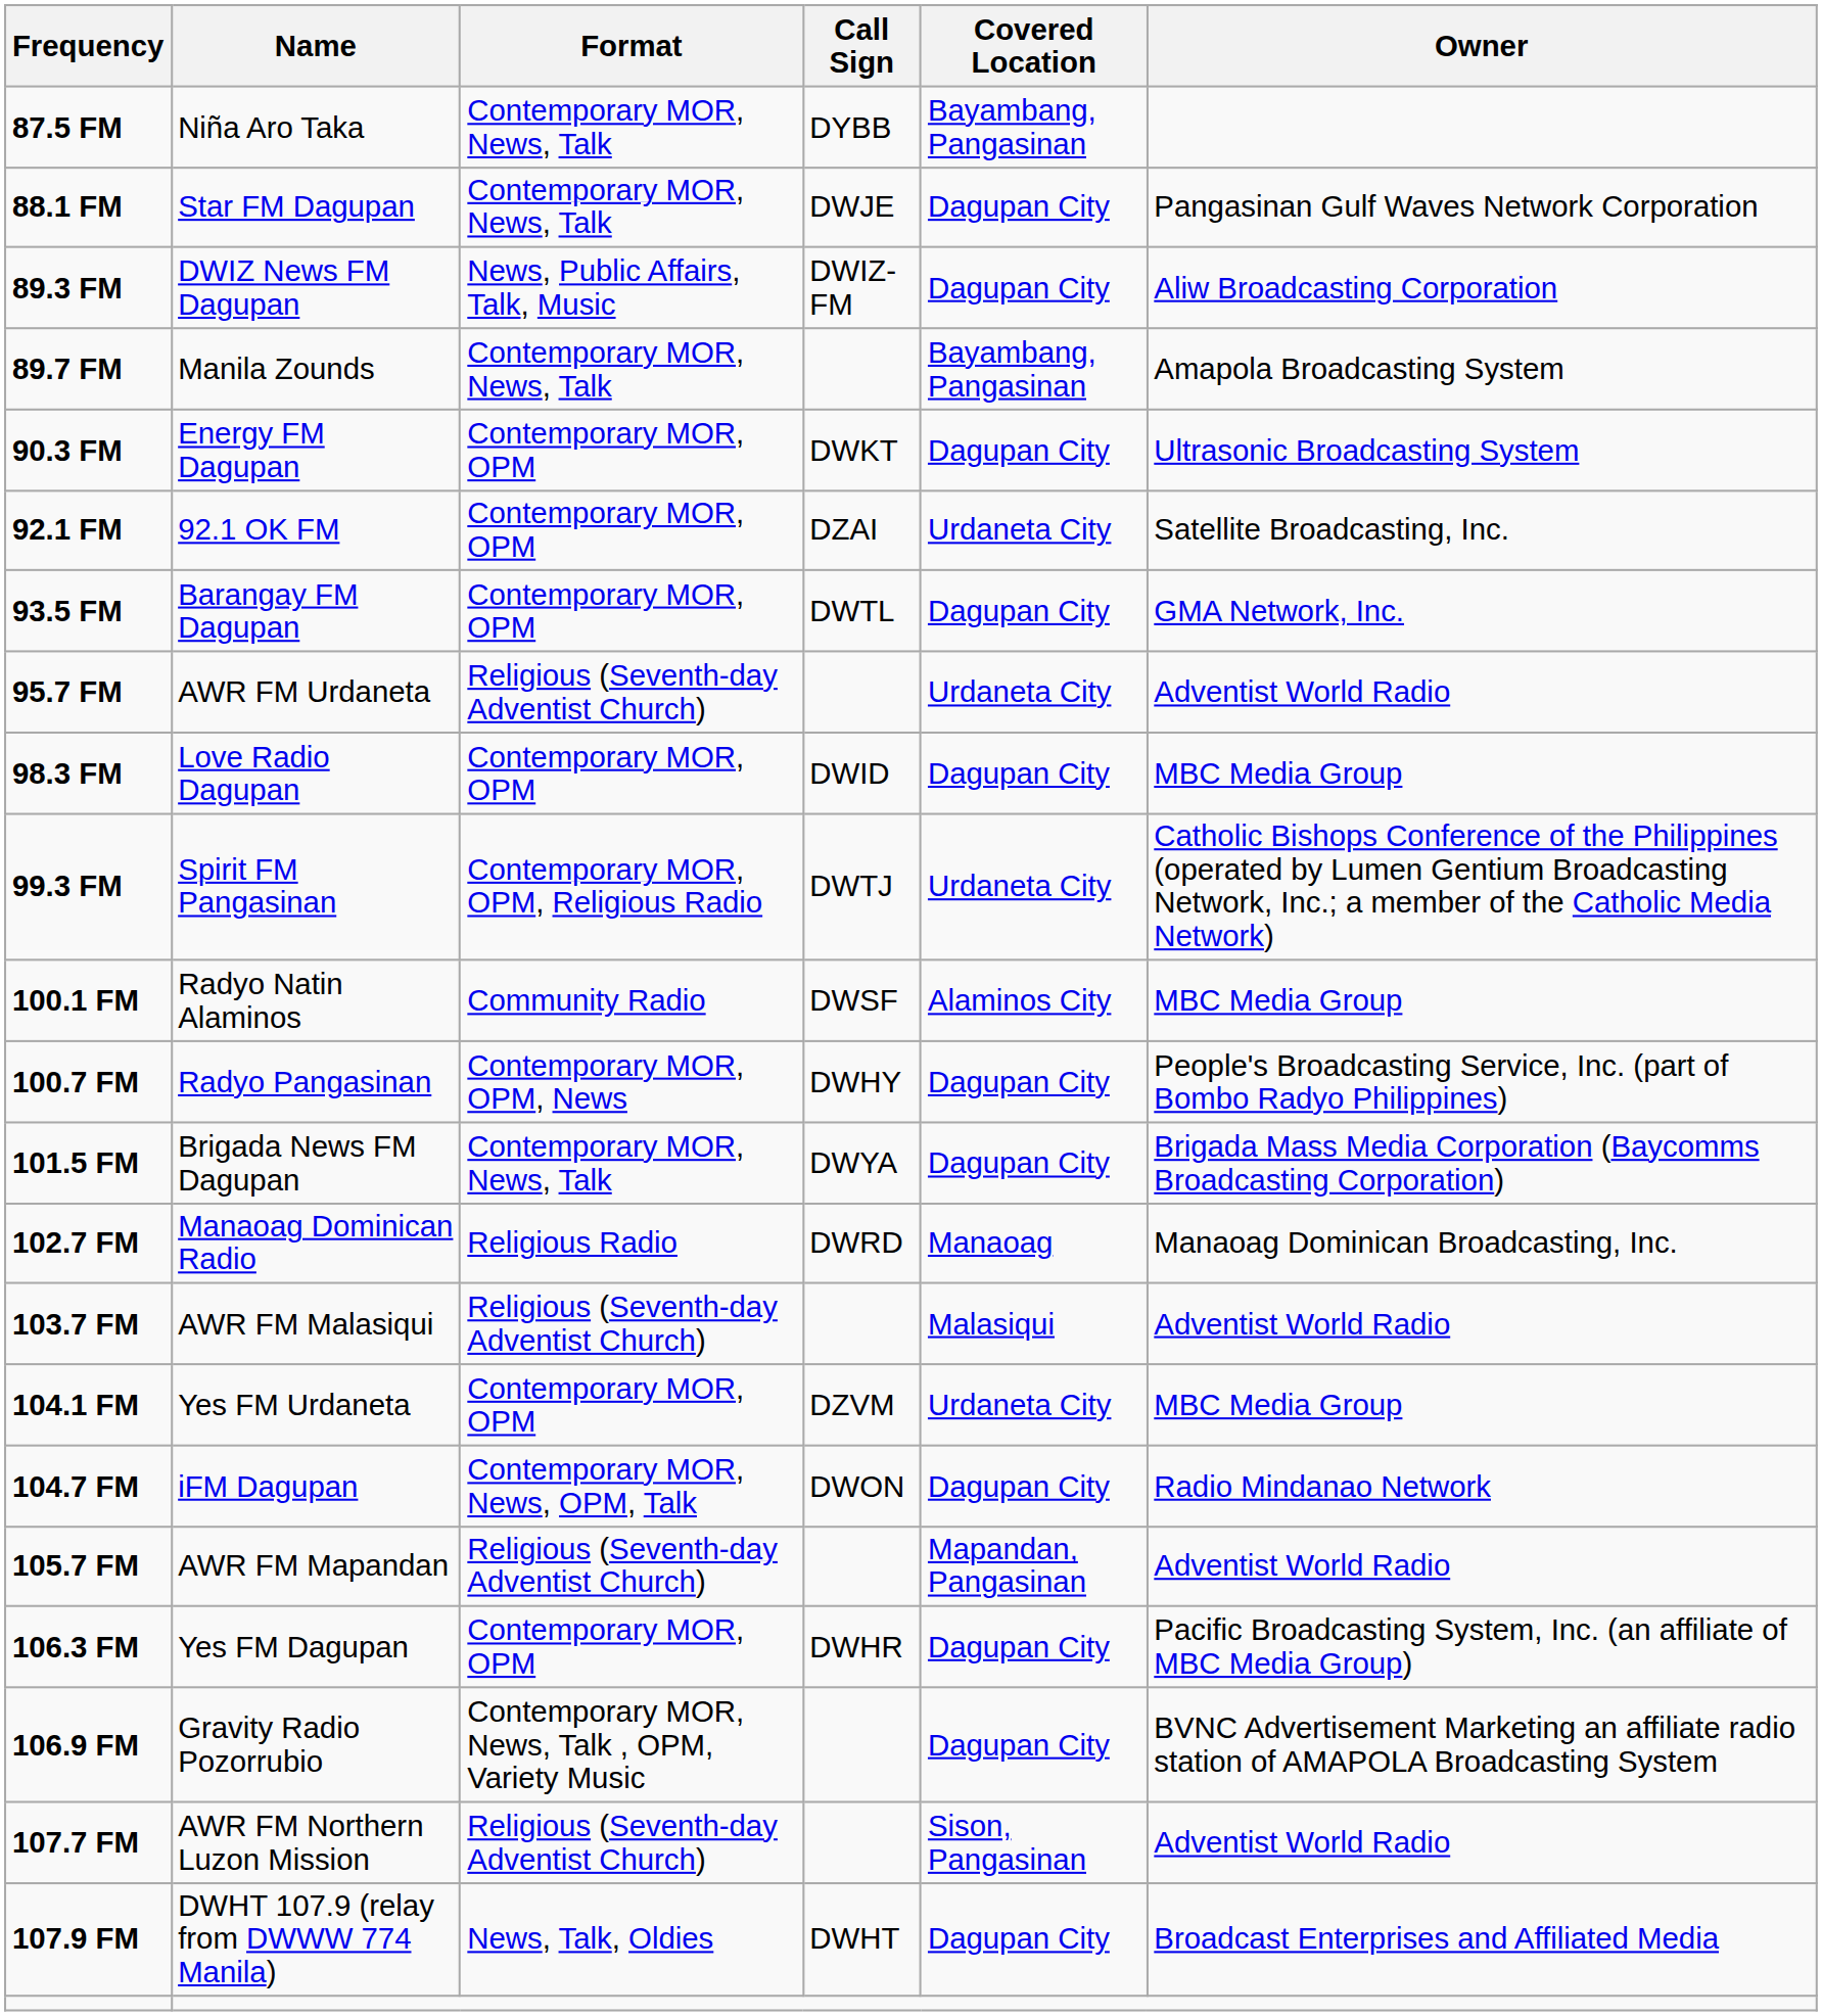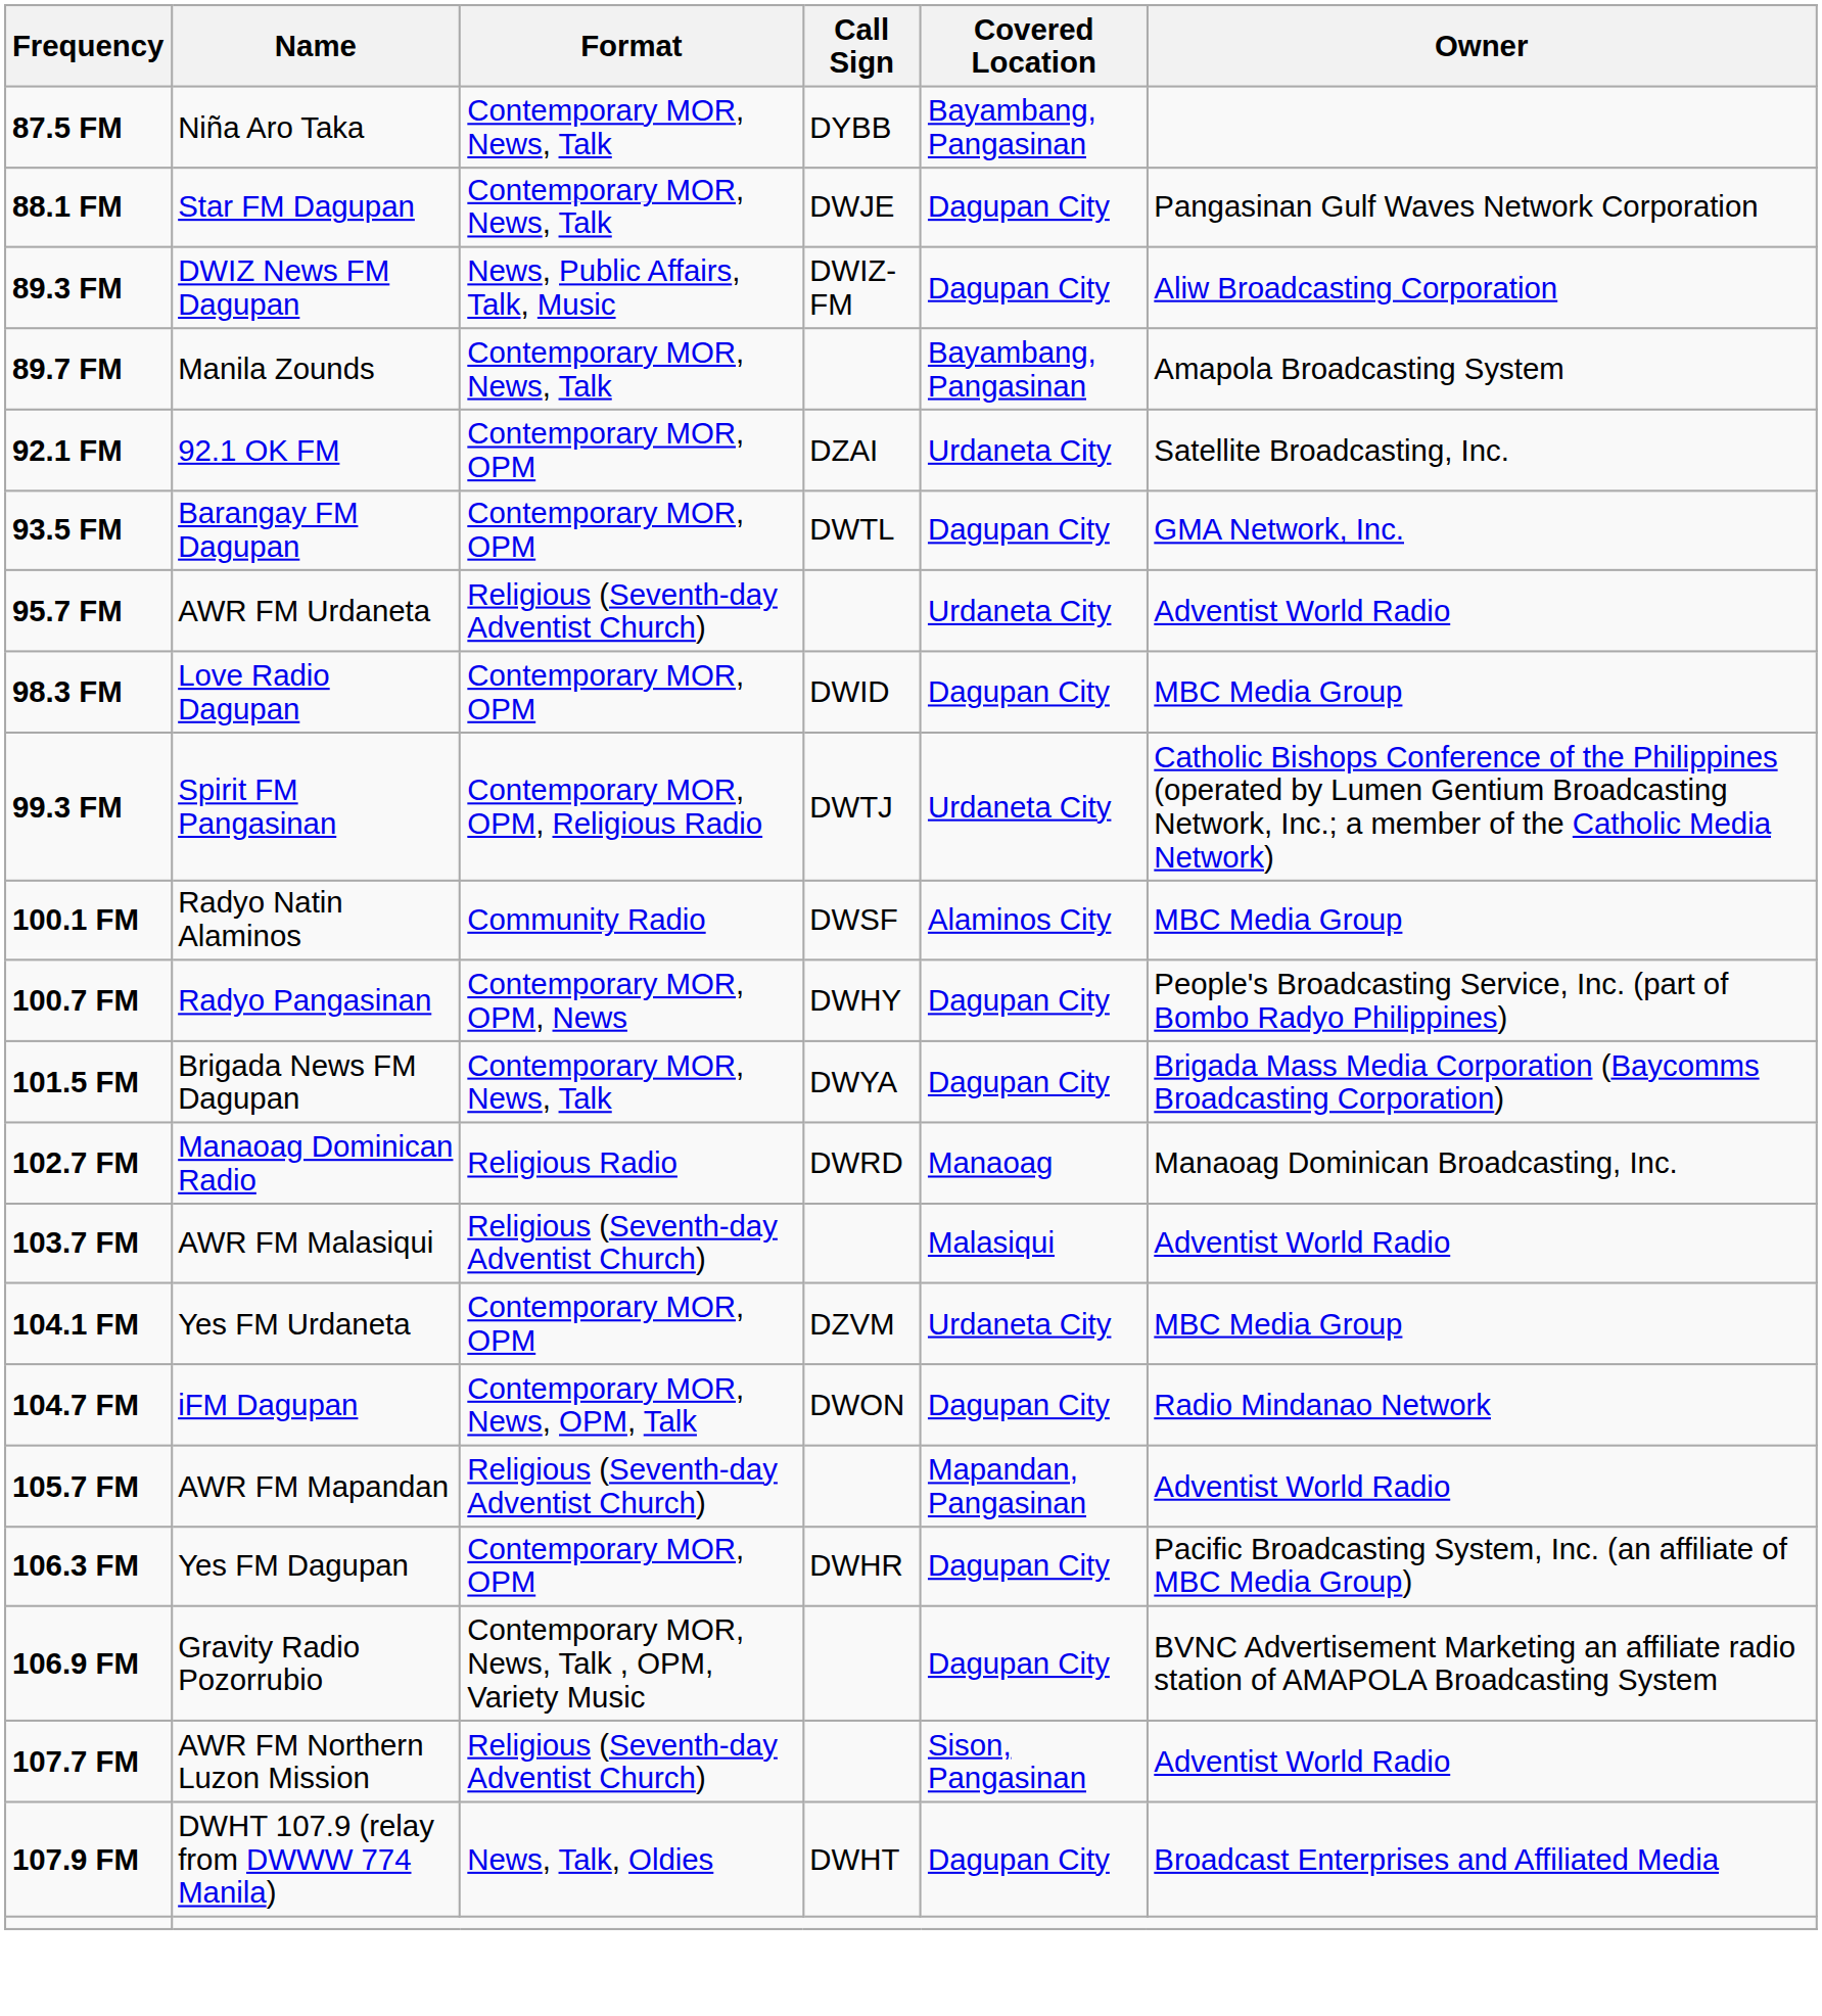- row: 90.3 FM | Energy FM Dagupan | Contemporary MOR, OPM | DWKT | Dagupan City | Ultrasonic Broadcasting System
